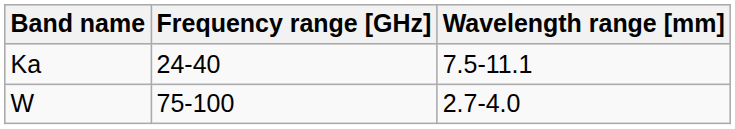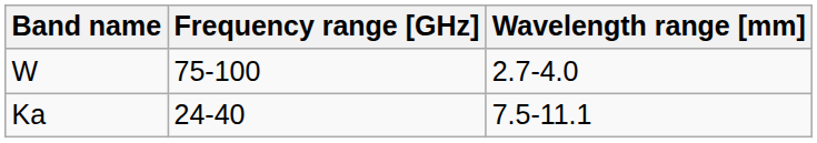rows swapped: Ka <-> W
